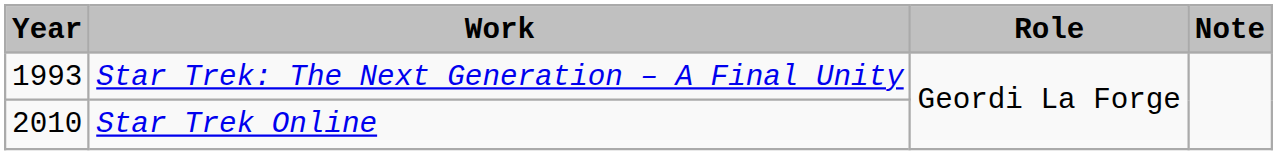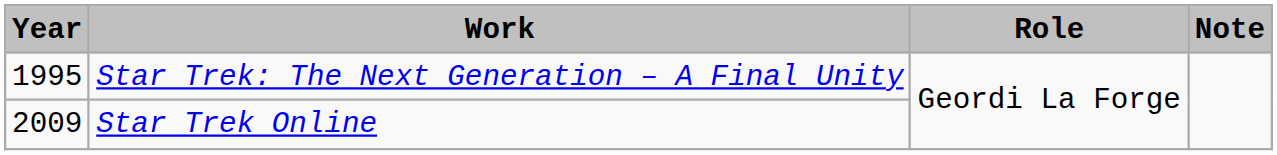Star Trek: The Next Generation – A Final Unity | Year: 1993 -> 1995
Star Trek Online | Year: 2010 -> 2009
